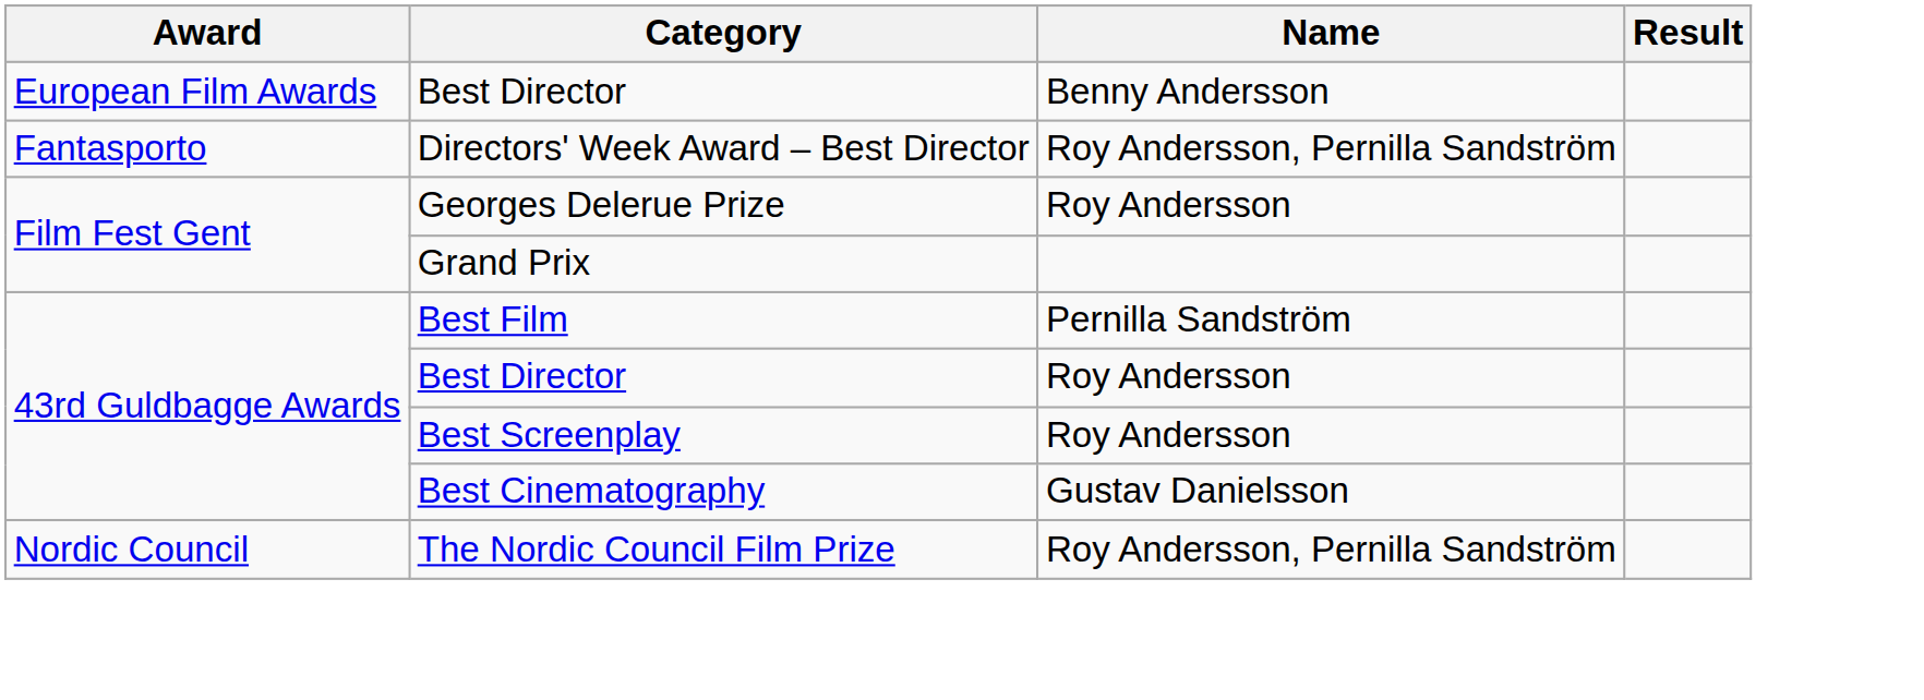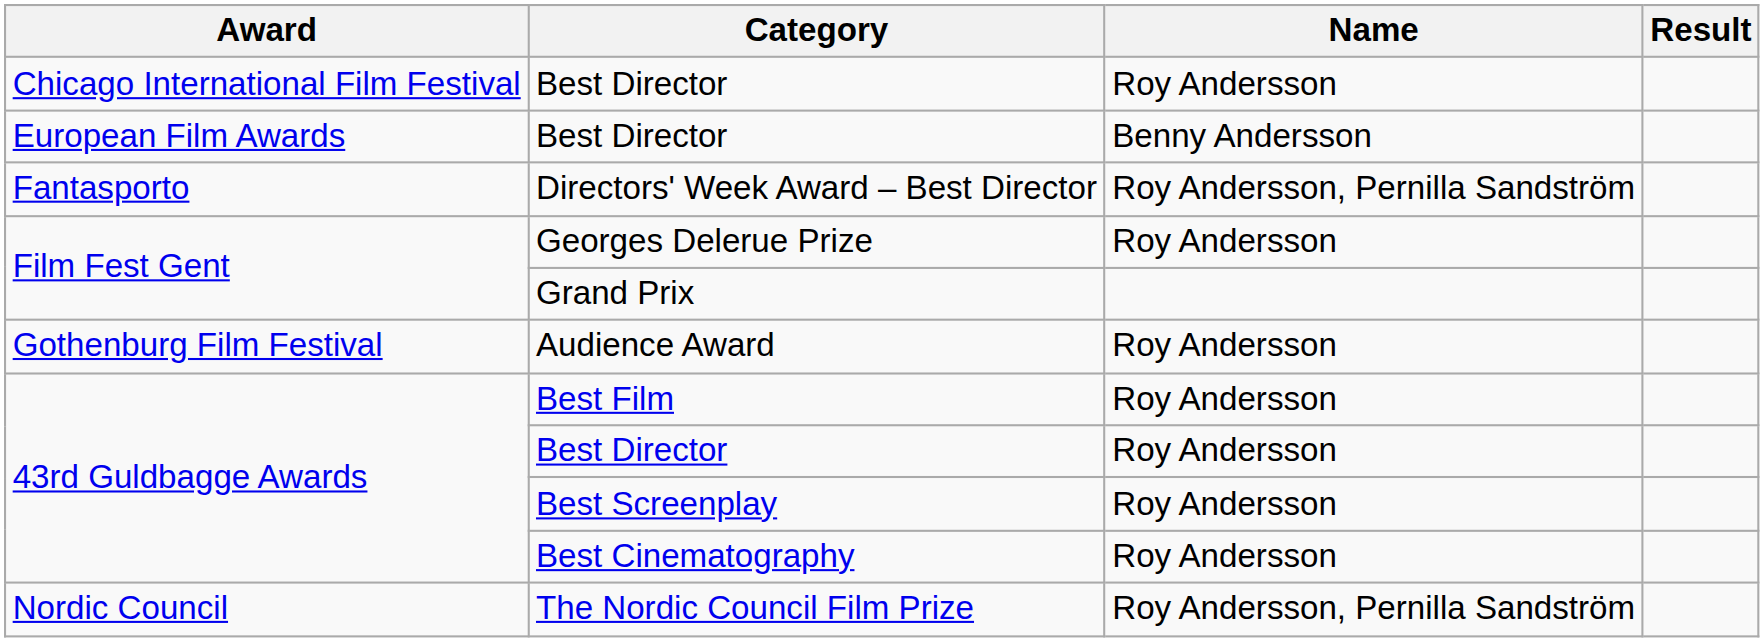+ row: Chicago International Film Festival | Best Director | Roy Andersson
+ row: Gothenburg Film Festival | Audience Award | Roy Andersson
Best Film | Name: Pernilla Sandström -> Roy Andersson
Best Cinematography | Name: Gustav Danielsson -> Roy Andersson
